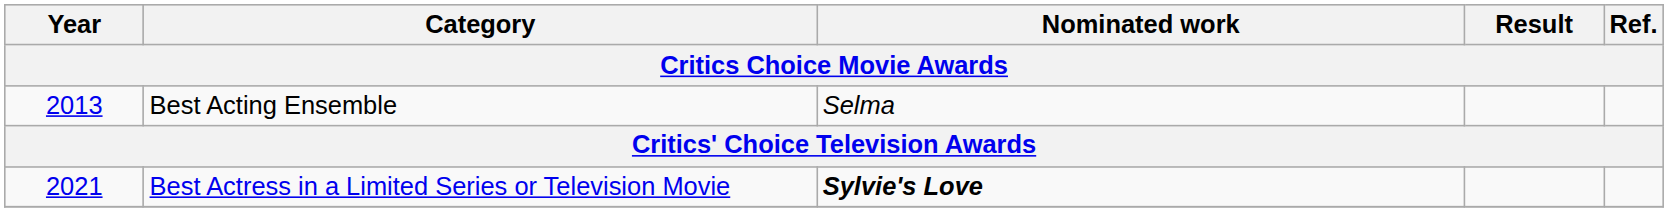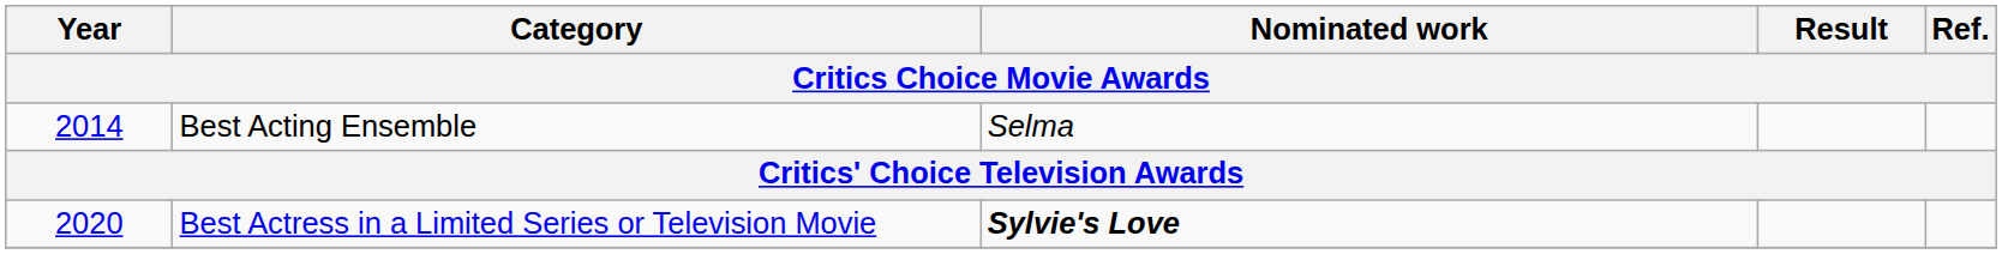Best Acting Ensemble | Year: 2013 -> 2014
Best Actress in a Limited Series or Television Movie | Year: 2021 -> 2020
